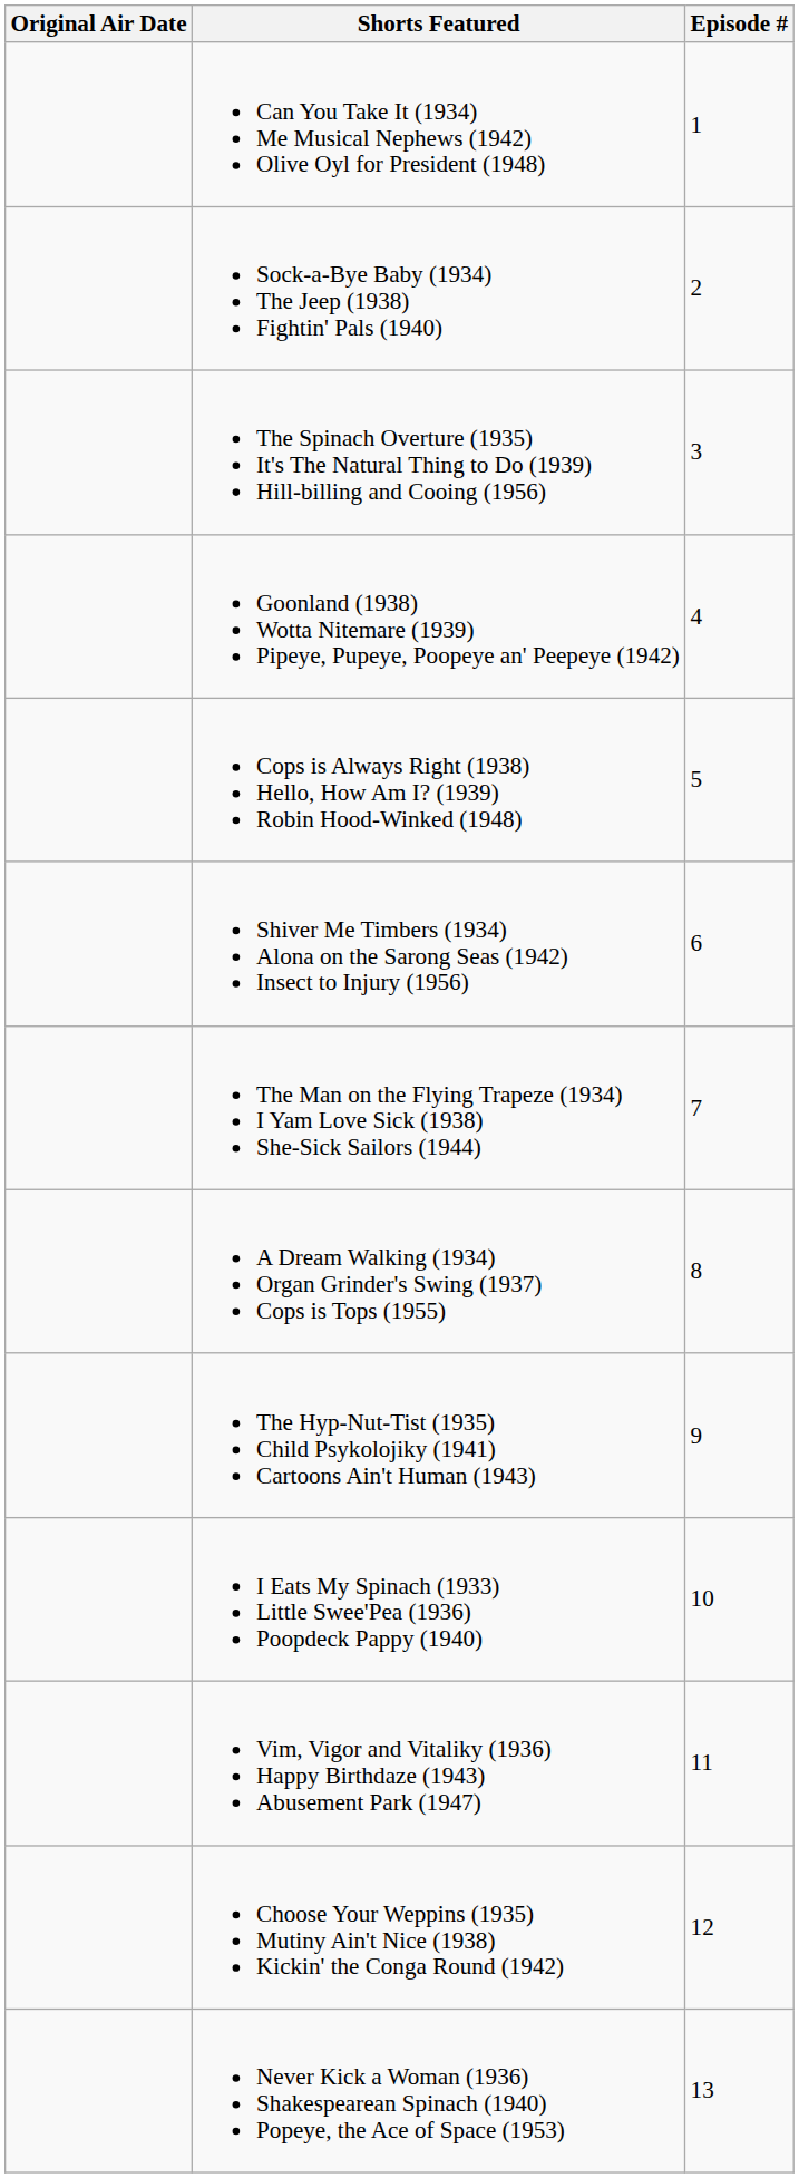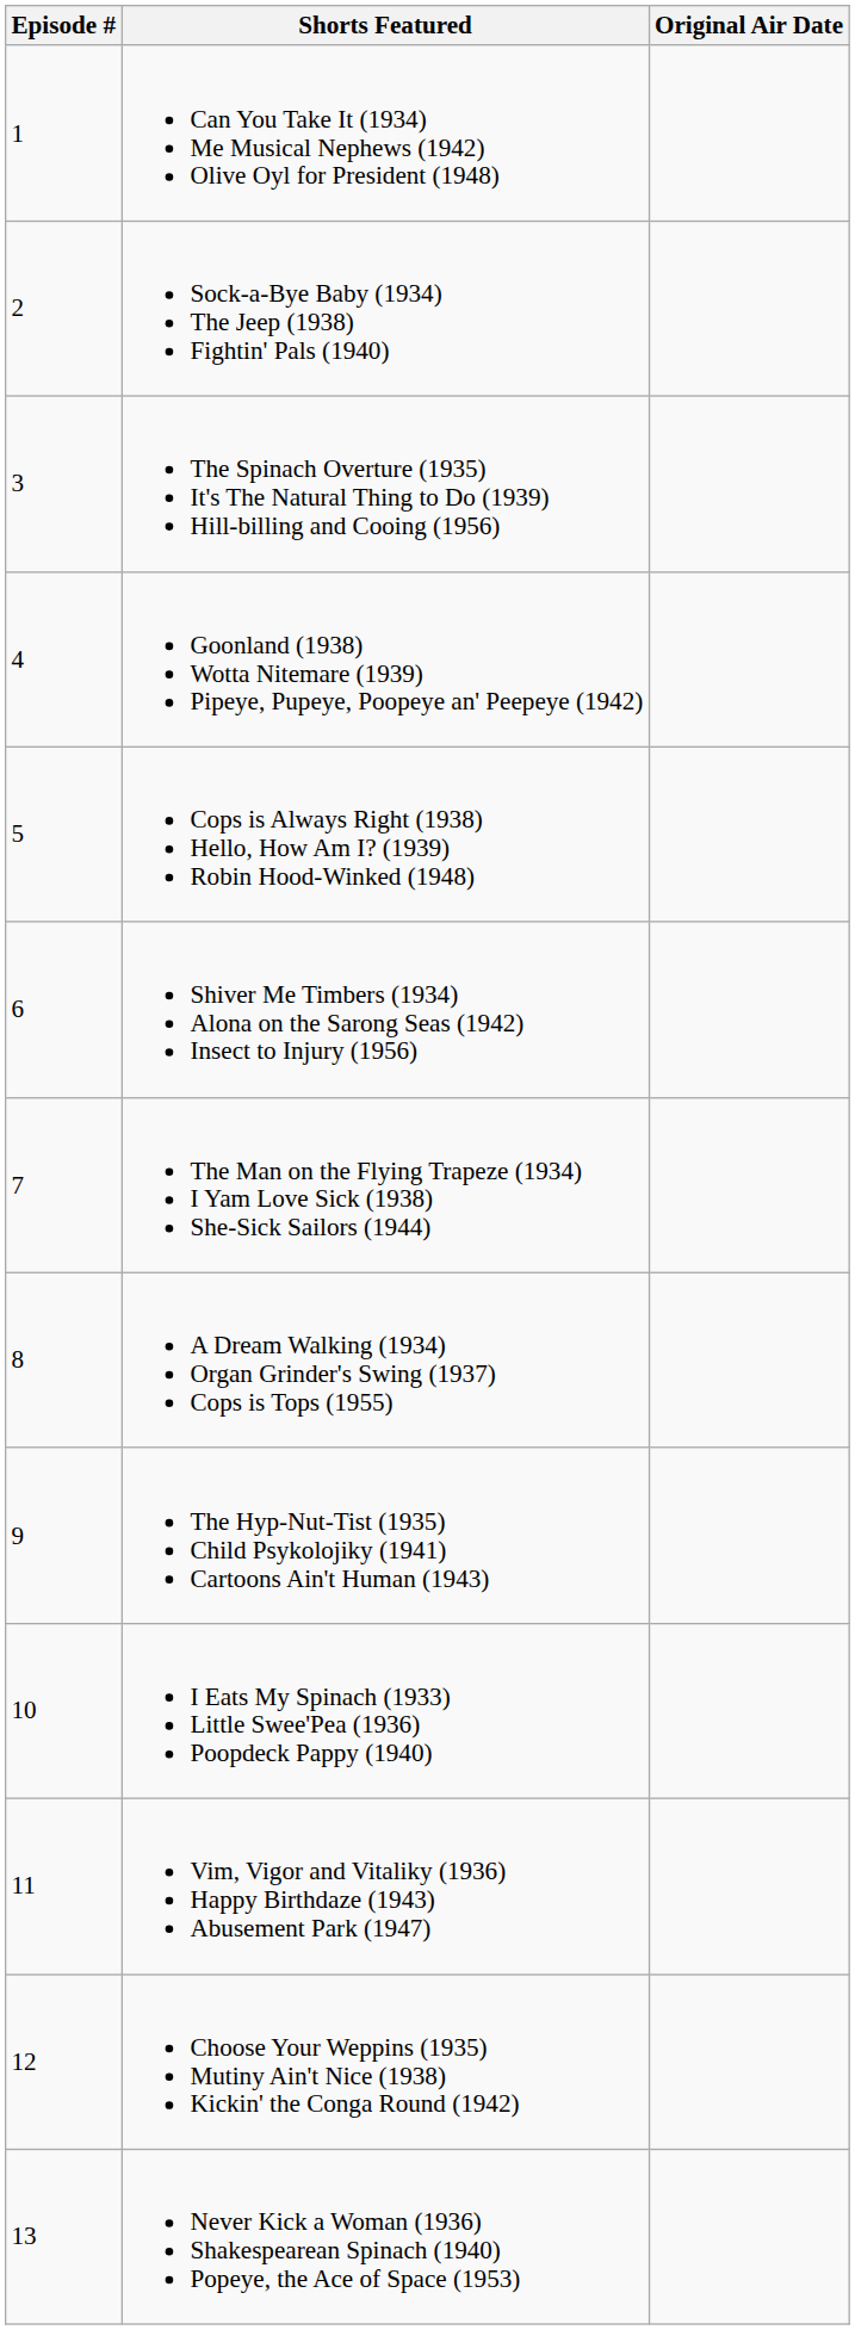columns swapped: Episode # <-> Original Air Date
